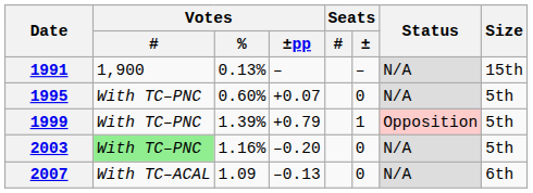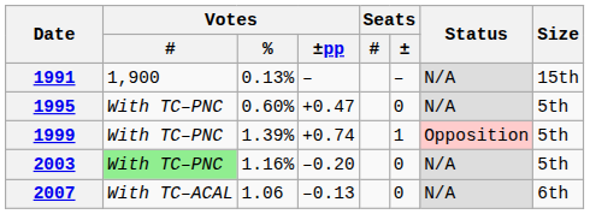1995 | Votes / ±pp: +0.07 -> +0.47
1999 | Votes / ±pp: +0.79 -> +0.74
2007 | Votes / %: 1.09 -> 1.06
